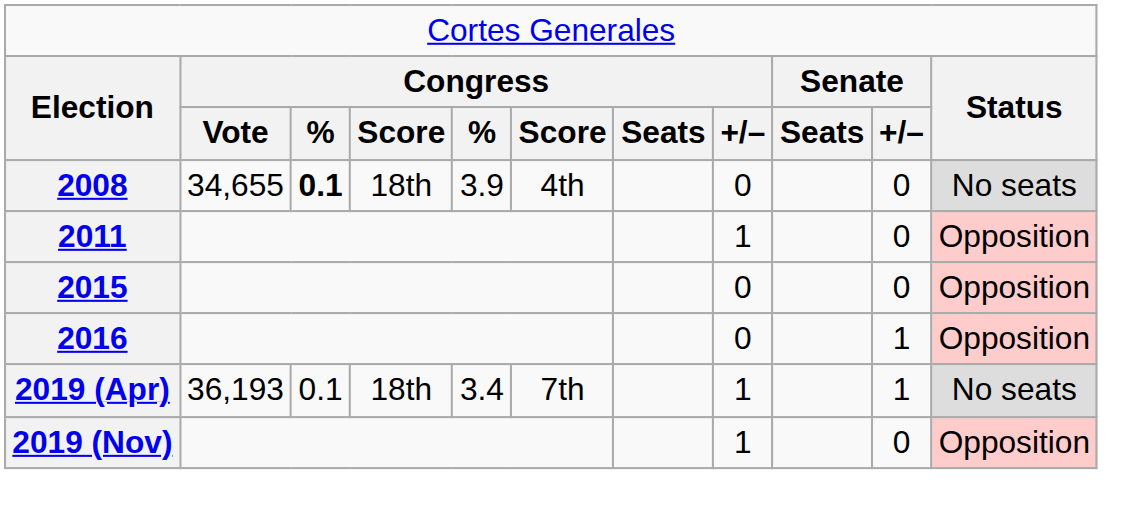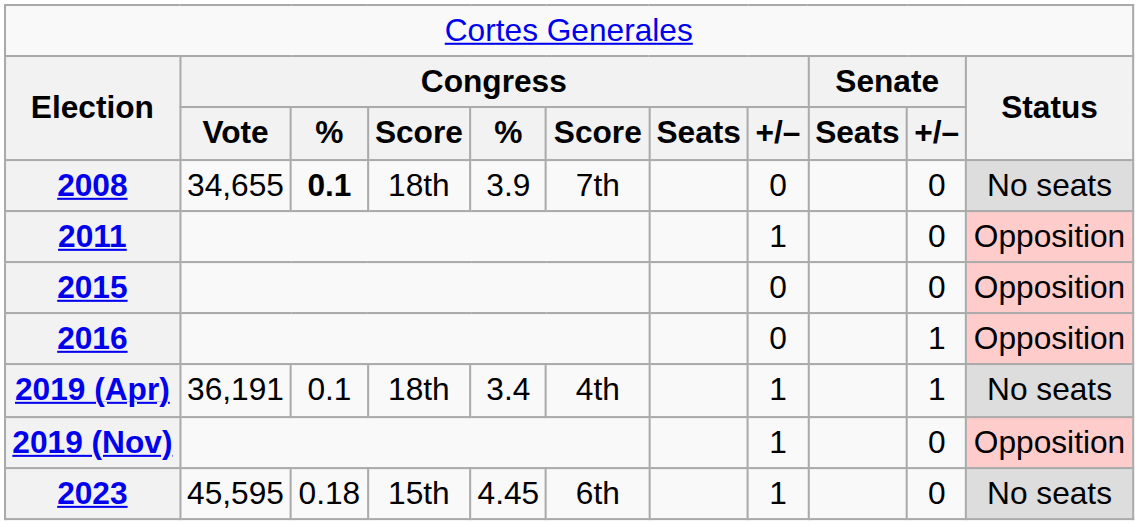2008 | column 6: 4th -> 7th
2019 (Apr) | column 2: 36,193 -> 36,191
2019 (Apr) | column 6: 7th -> 4th
+ row: 2023 | 45,595 | 0.18 | 15th | 4.45 | 6th | 1 | 0 | No seats
